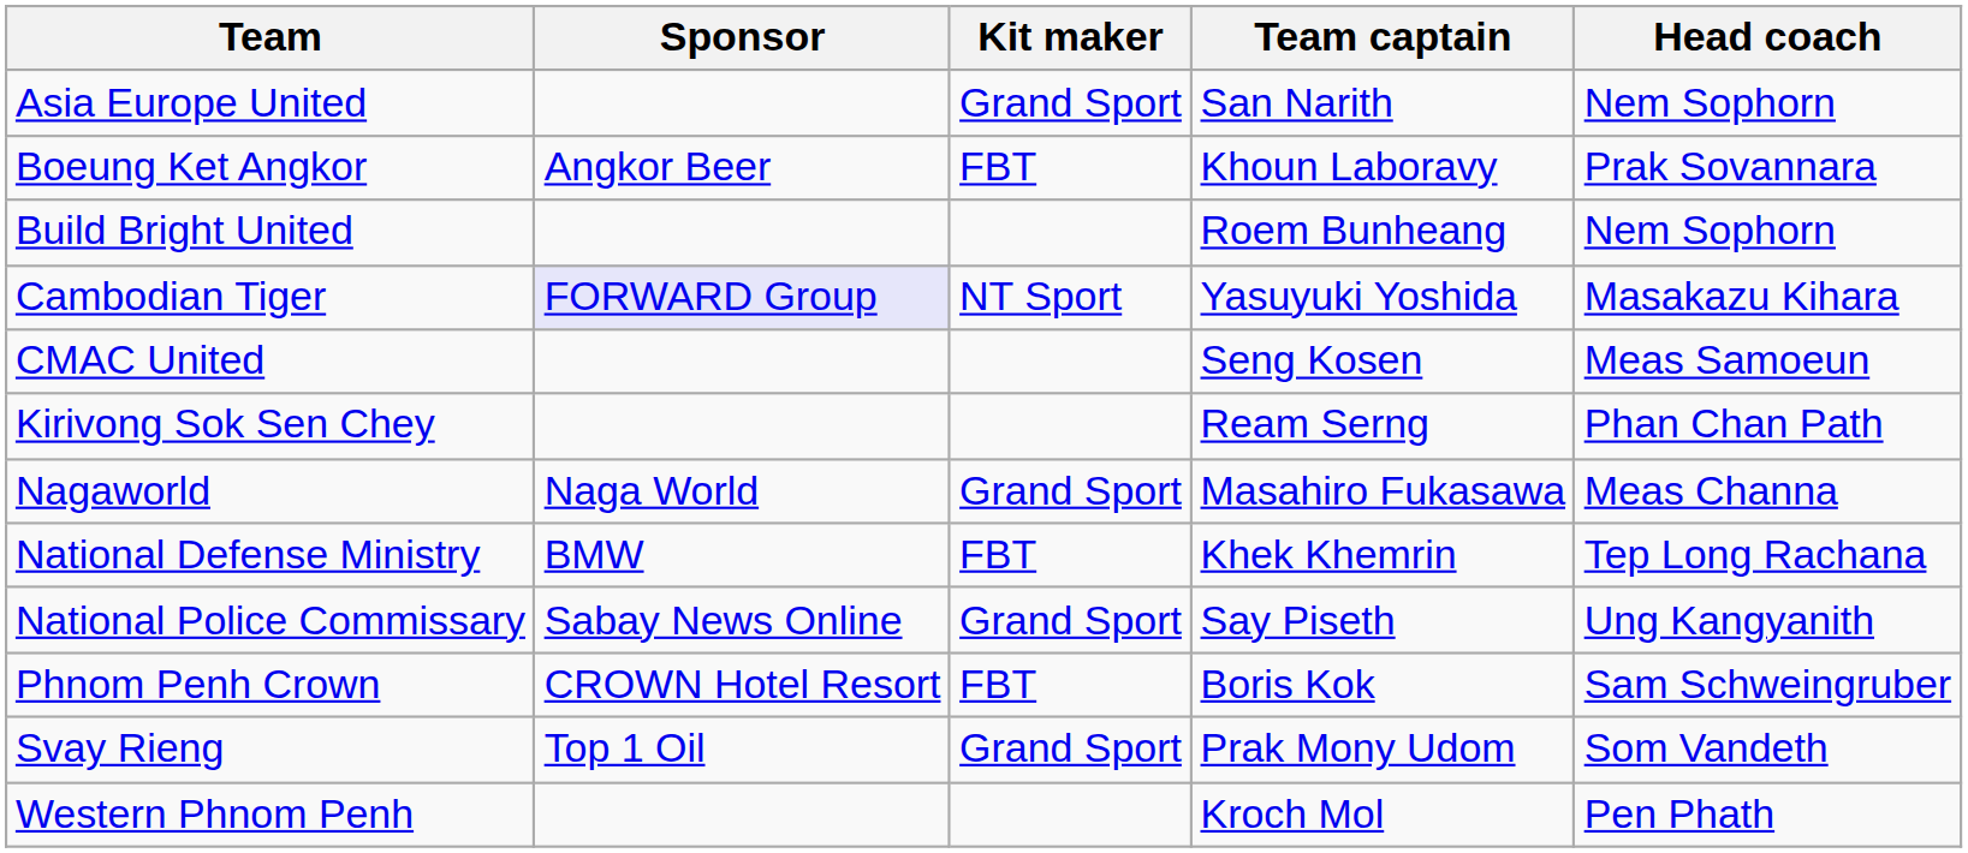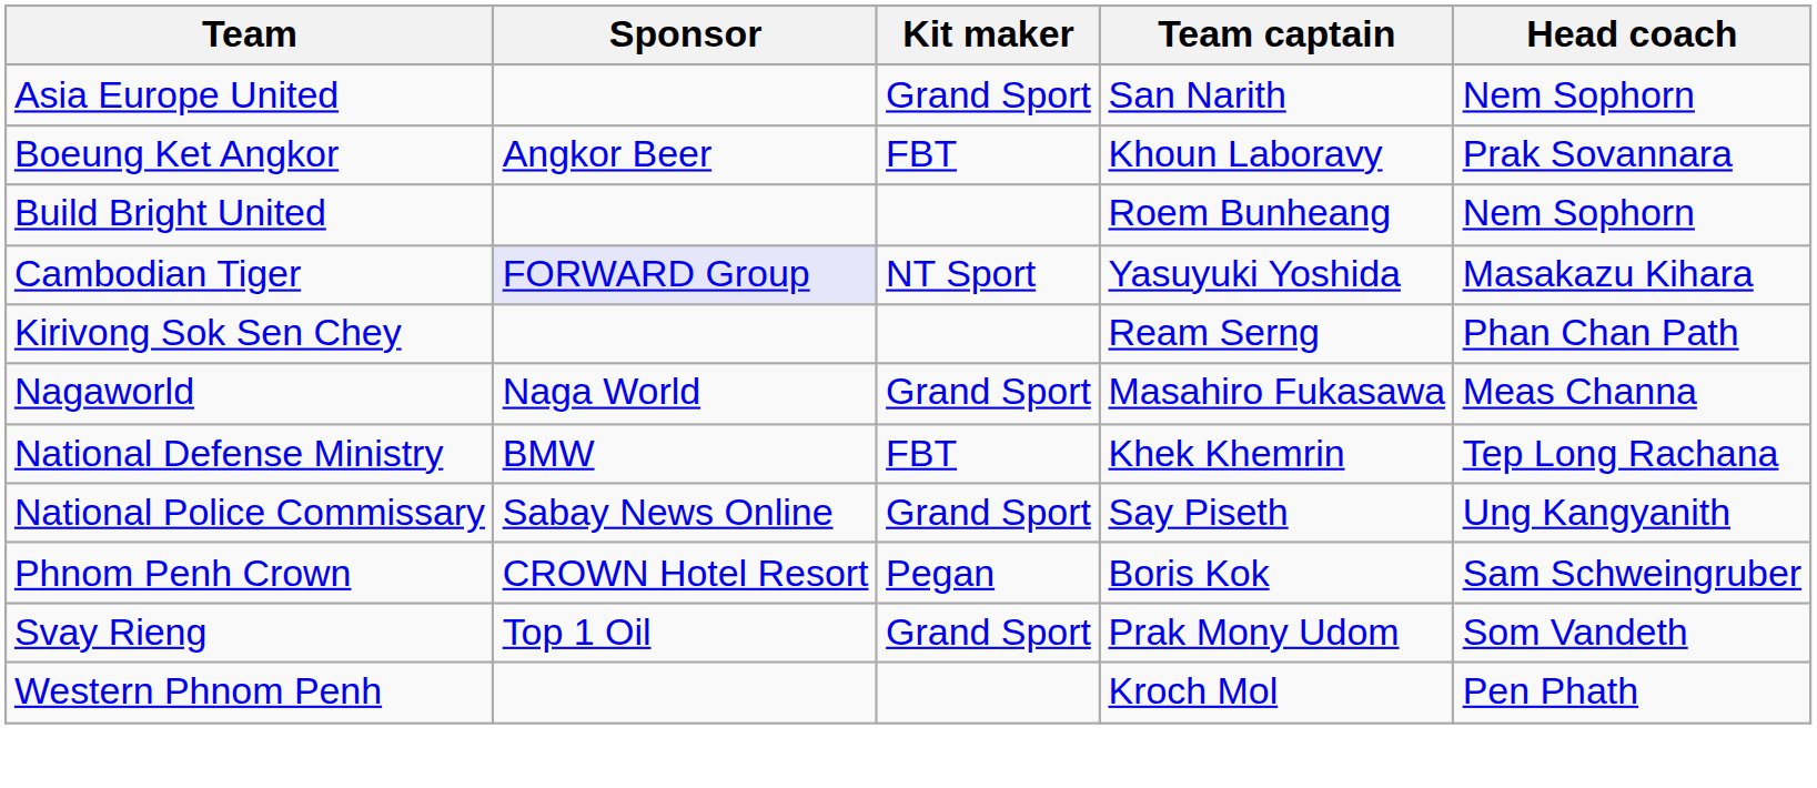- row: CMAC United | Seng Kosen | Meas Samoeun
Phnom Penh Crown | Kit maker: FBT -> Pegan
